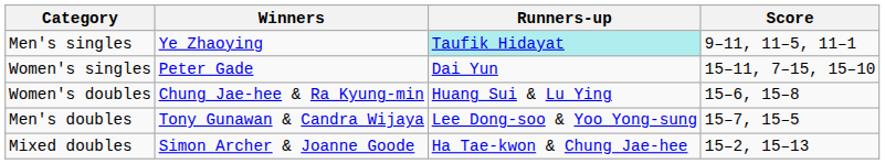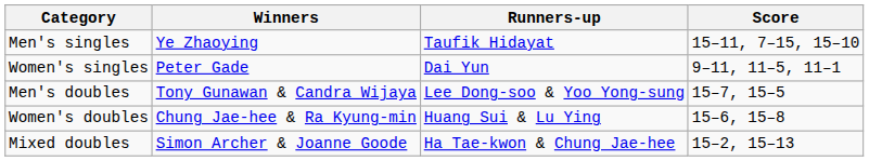Men's singles | Runners-up: paleturquoise background -> no background
Men's singles | Score: 9–11, 11–5, 11–1 -> 15–11, 7–15, 15–10
Women's singles | Score: 15–11, 7–15, 15–10 -> 9–11, 11–5, 11–1
rows swapped: Men's doubles <-> Women's doubles
